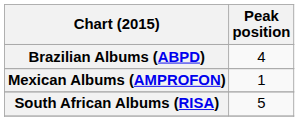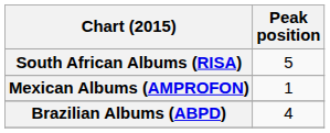rows swapped: Brazilian Albums (ABPD) <-> South African Albums (RISA)
